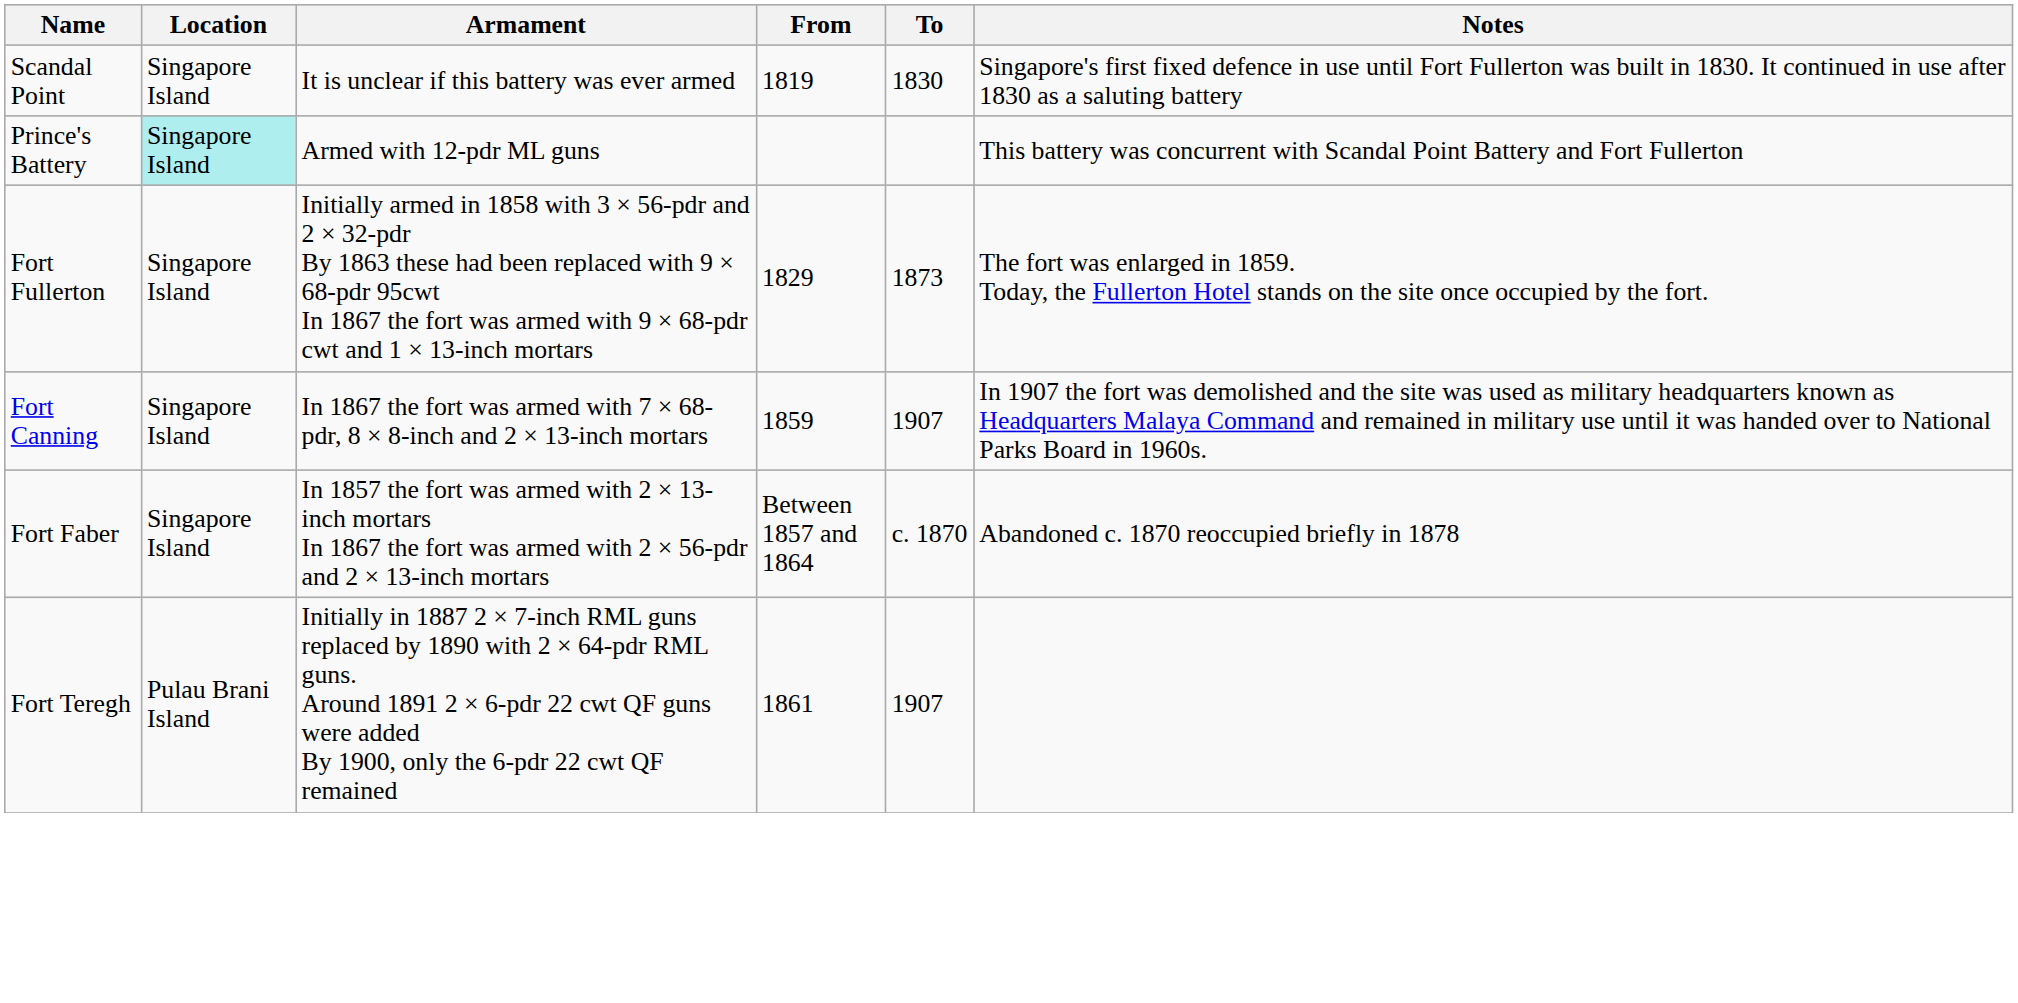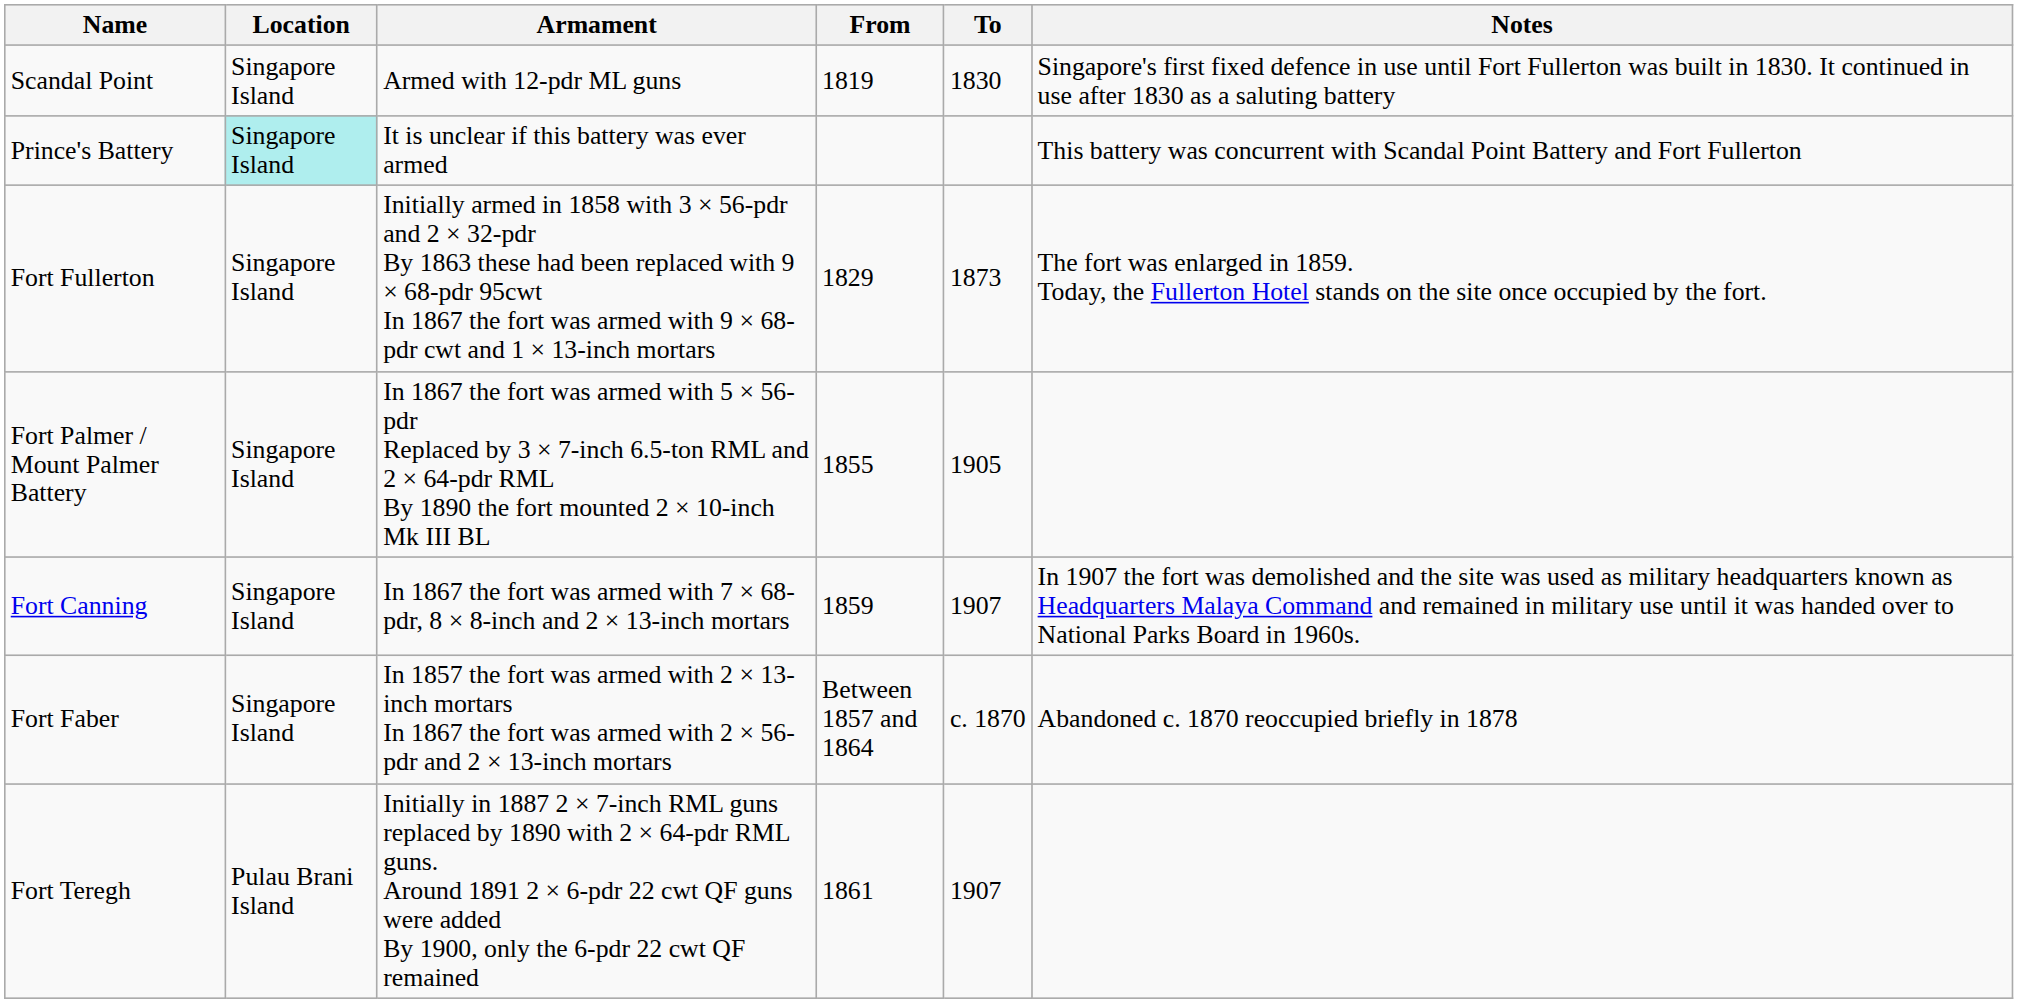Scandal Point | Armament: It is unclear if this battery was ever armed -> Armed with 12-pdr ML guns
Prince's Battery | Armament: Armed with 12-pdr ML guns -> It is unclear if this battery was ever armed
+ row: Fort Palmer / Mount Palmer Battery | Singapore Island | In 1867 the fort was armed with 5 × 56-pdr Replaced by 3 × 7-inch 6.5-ton RML and 2 × 64-pdr RML By 1890 the fort mounted 2 × 10-inch Mk III BL | 1855 | 1905
